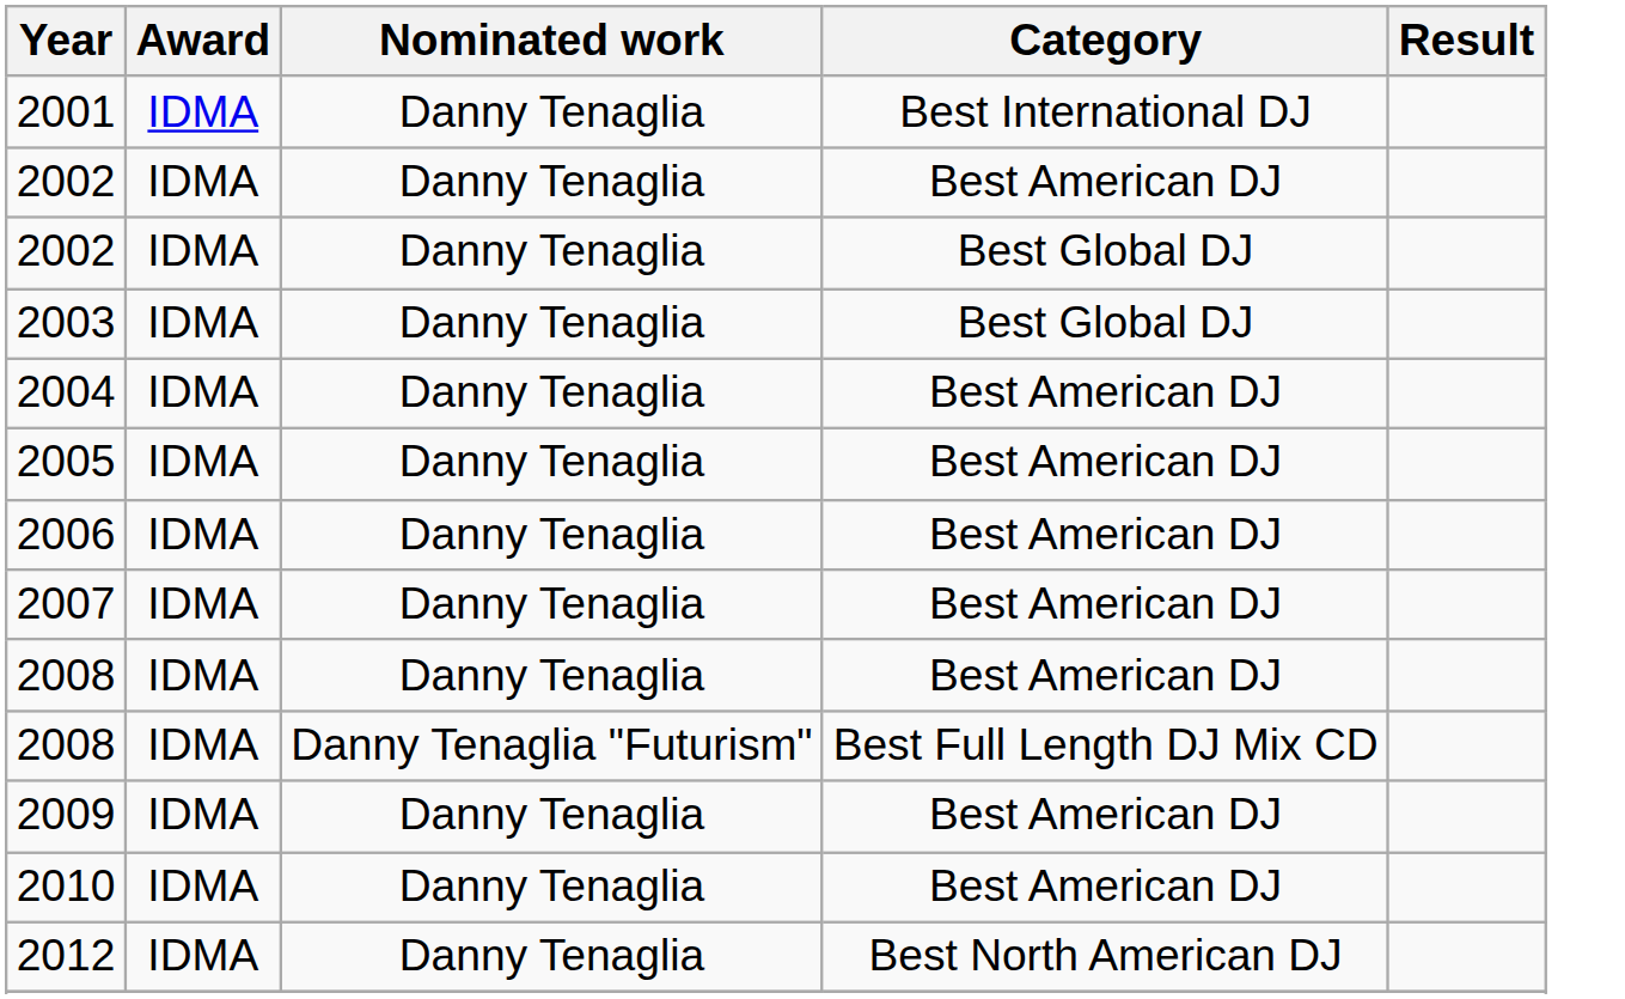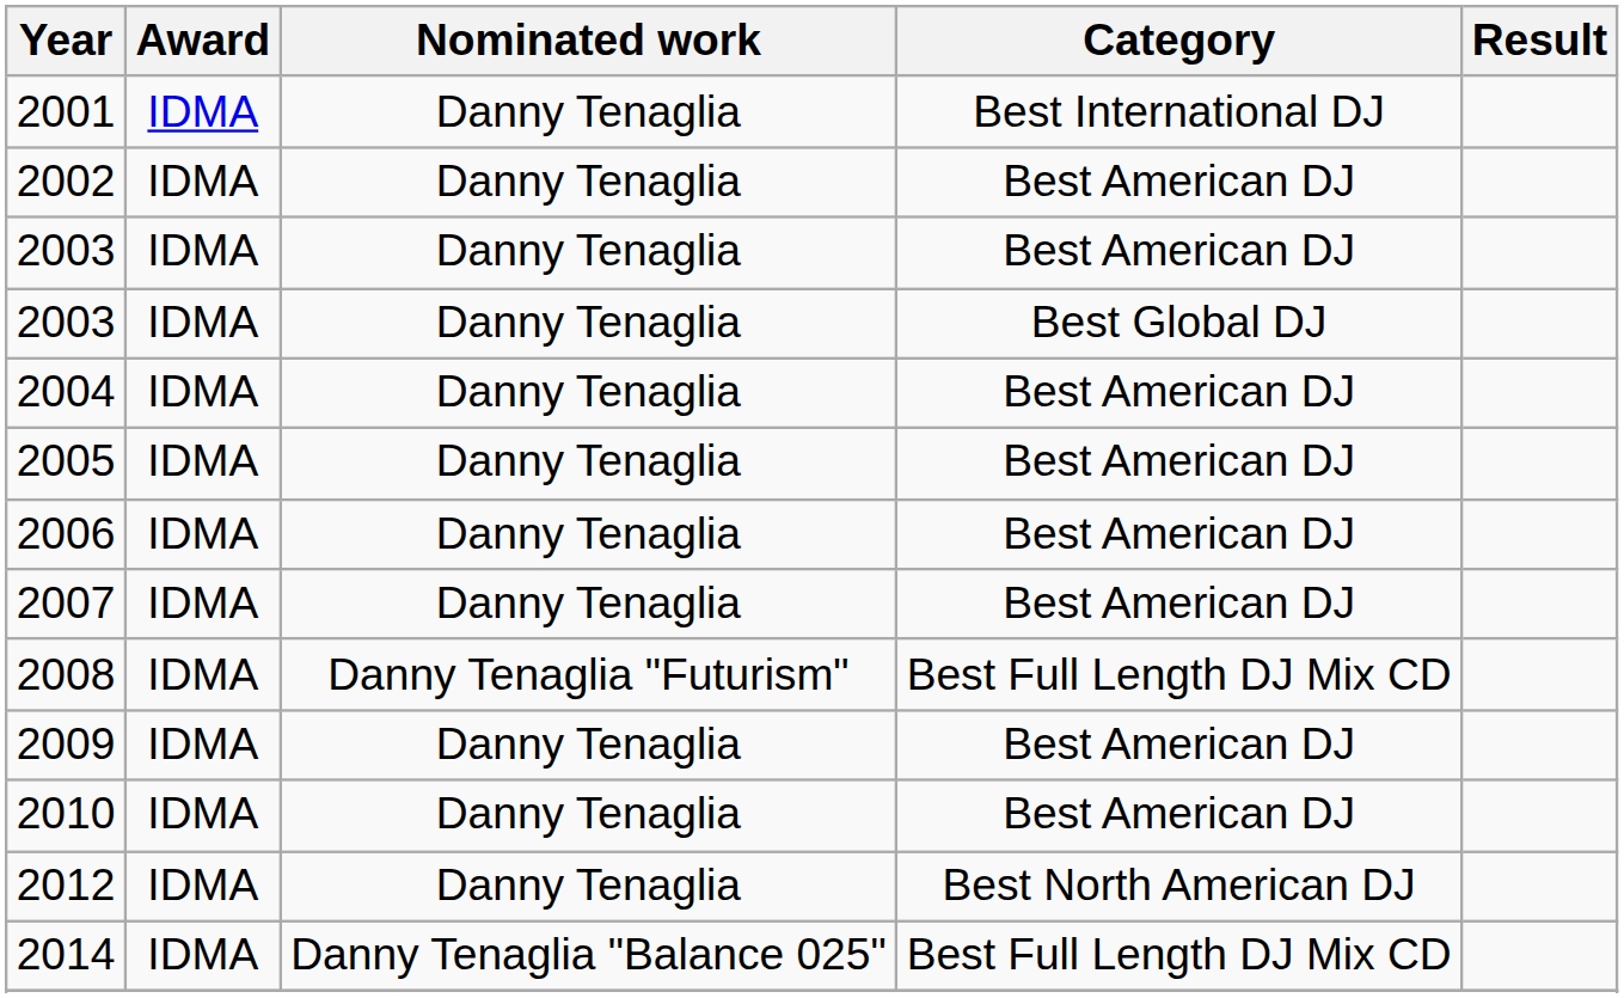- row: 2002 | IDMA | Danny Tenaglia | Best Global DJ
+ row: 2003 | IDMA | Danny Tenaglia | Best American DJ
- row: 2008 | IDMA | Danny Tenaglia | Best American DJ
+ row: 2014 | IDMA | Danny Tenaglia "Balance 025" | Best Full Length DJ Mix CD
